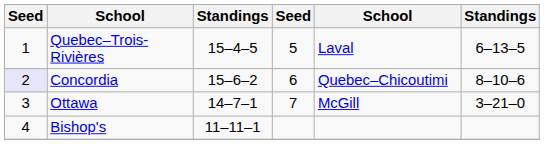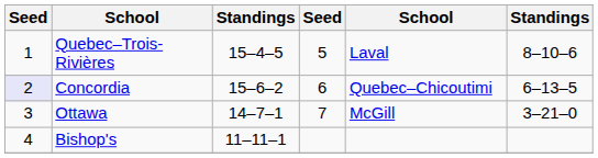Quebec–Trois-Rivières | column 6: 6–13–5 -> 8–10–6
Concordia | column 6: 8–10–6 -> 6–13–5
